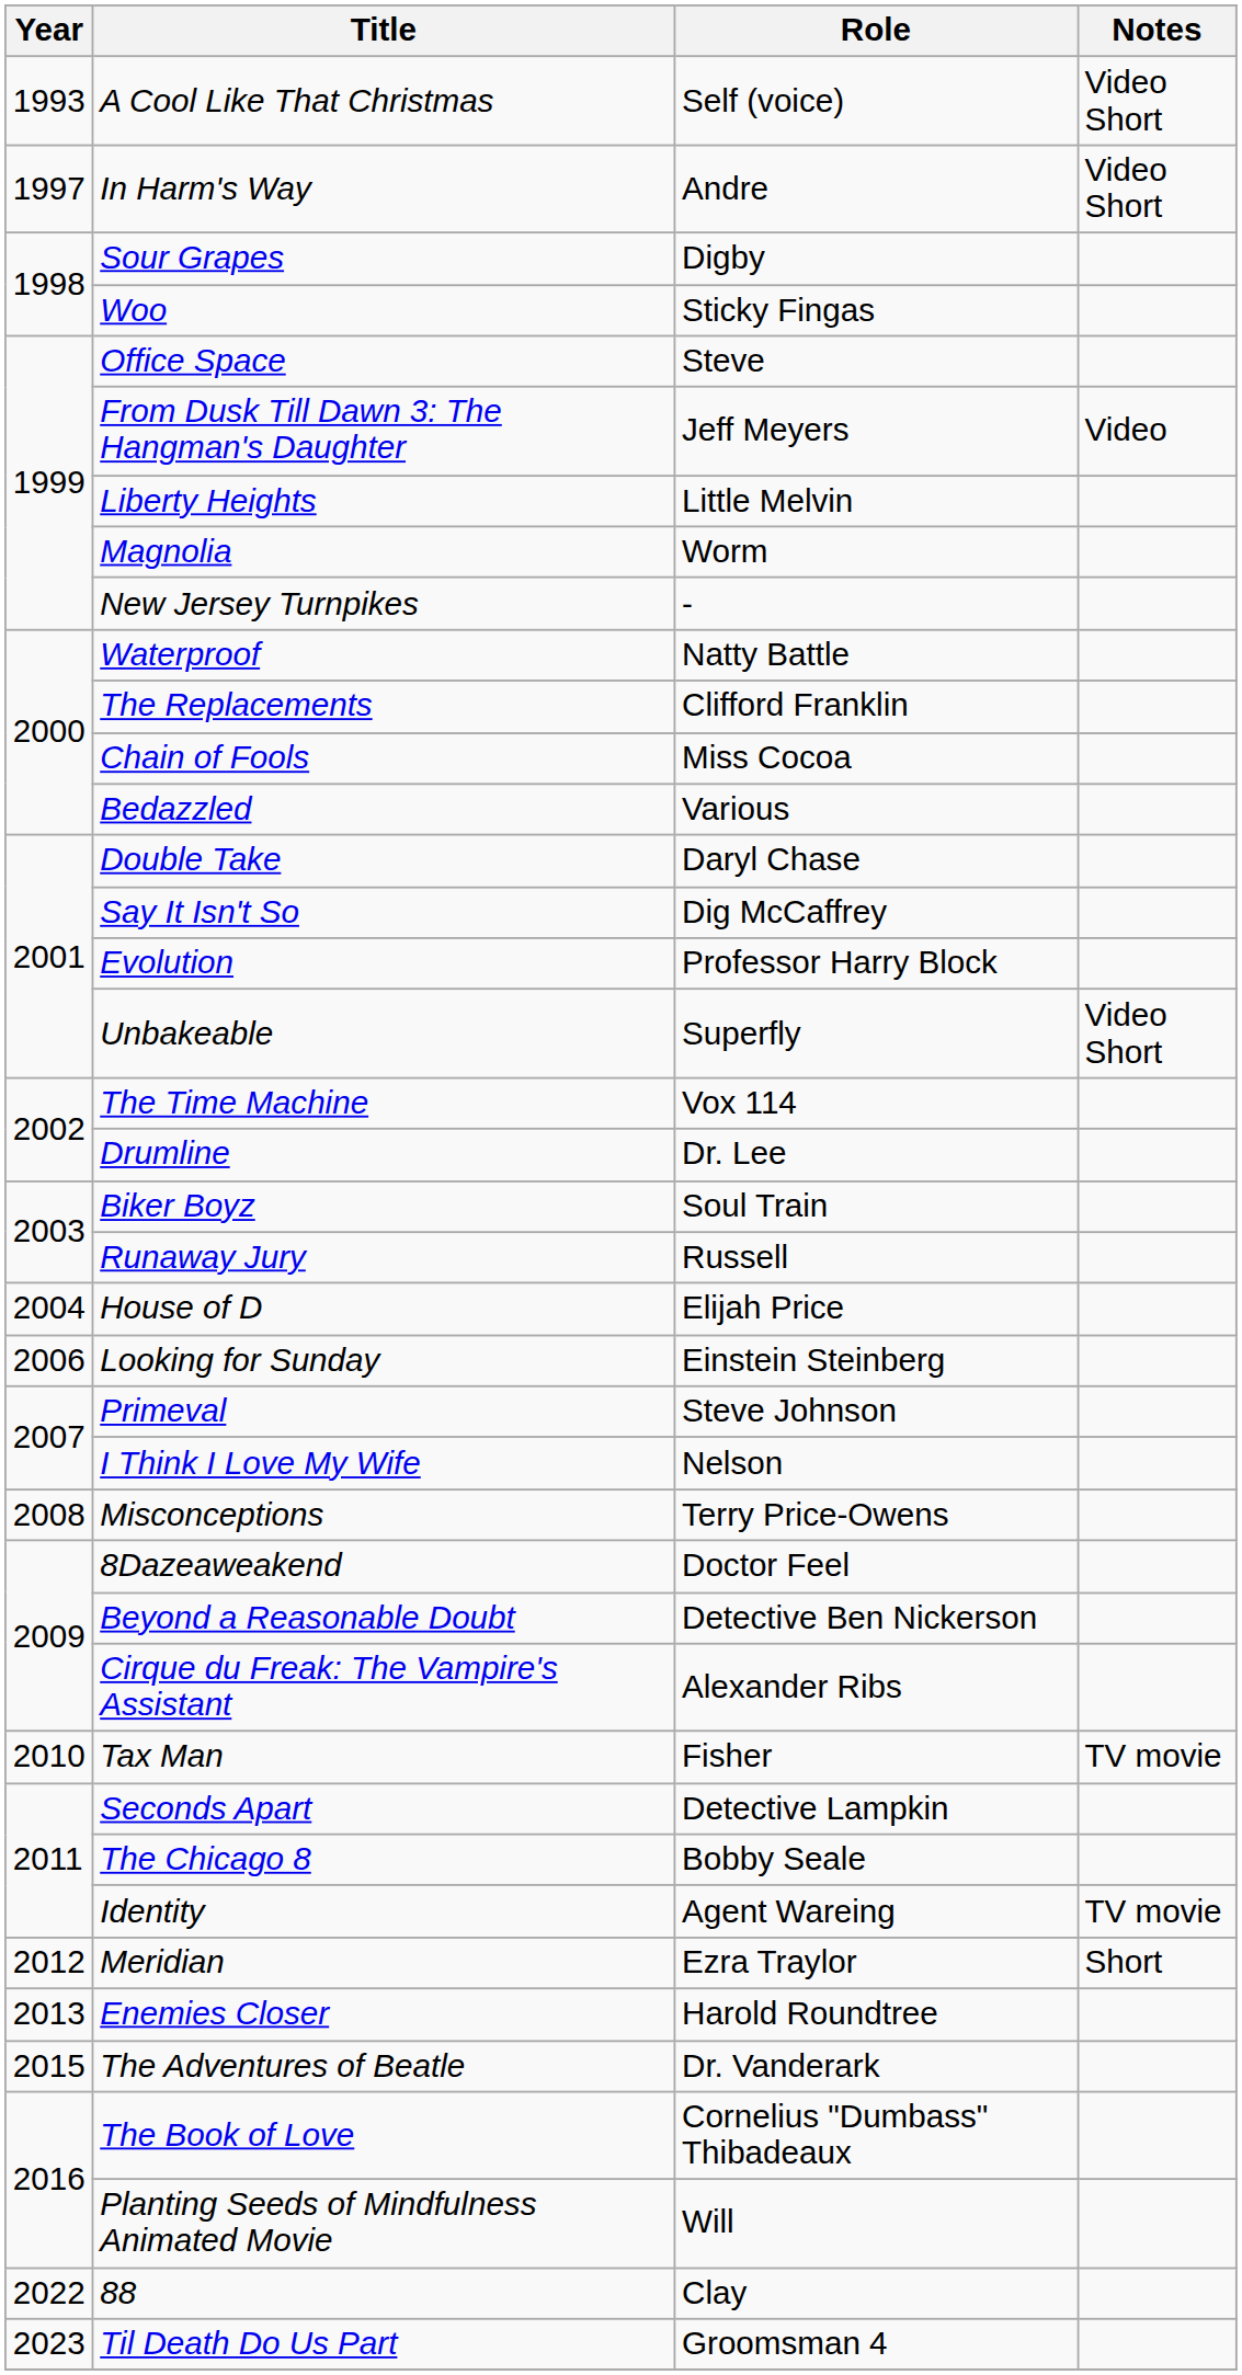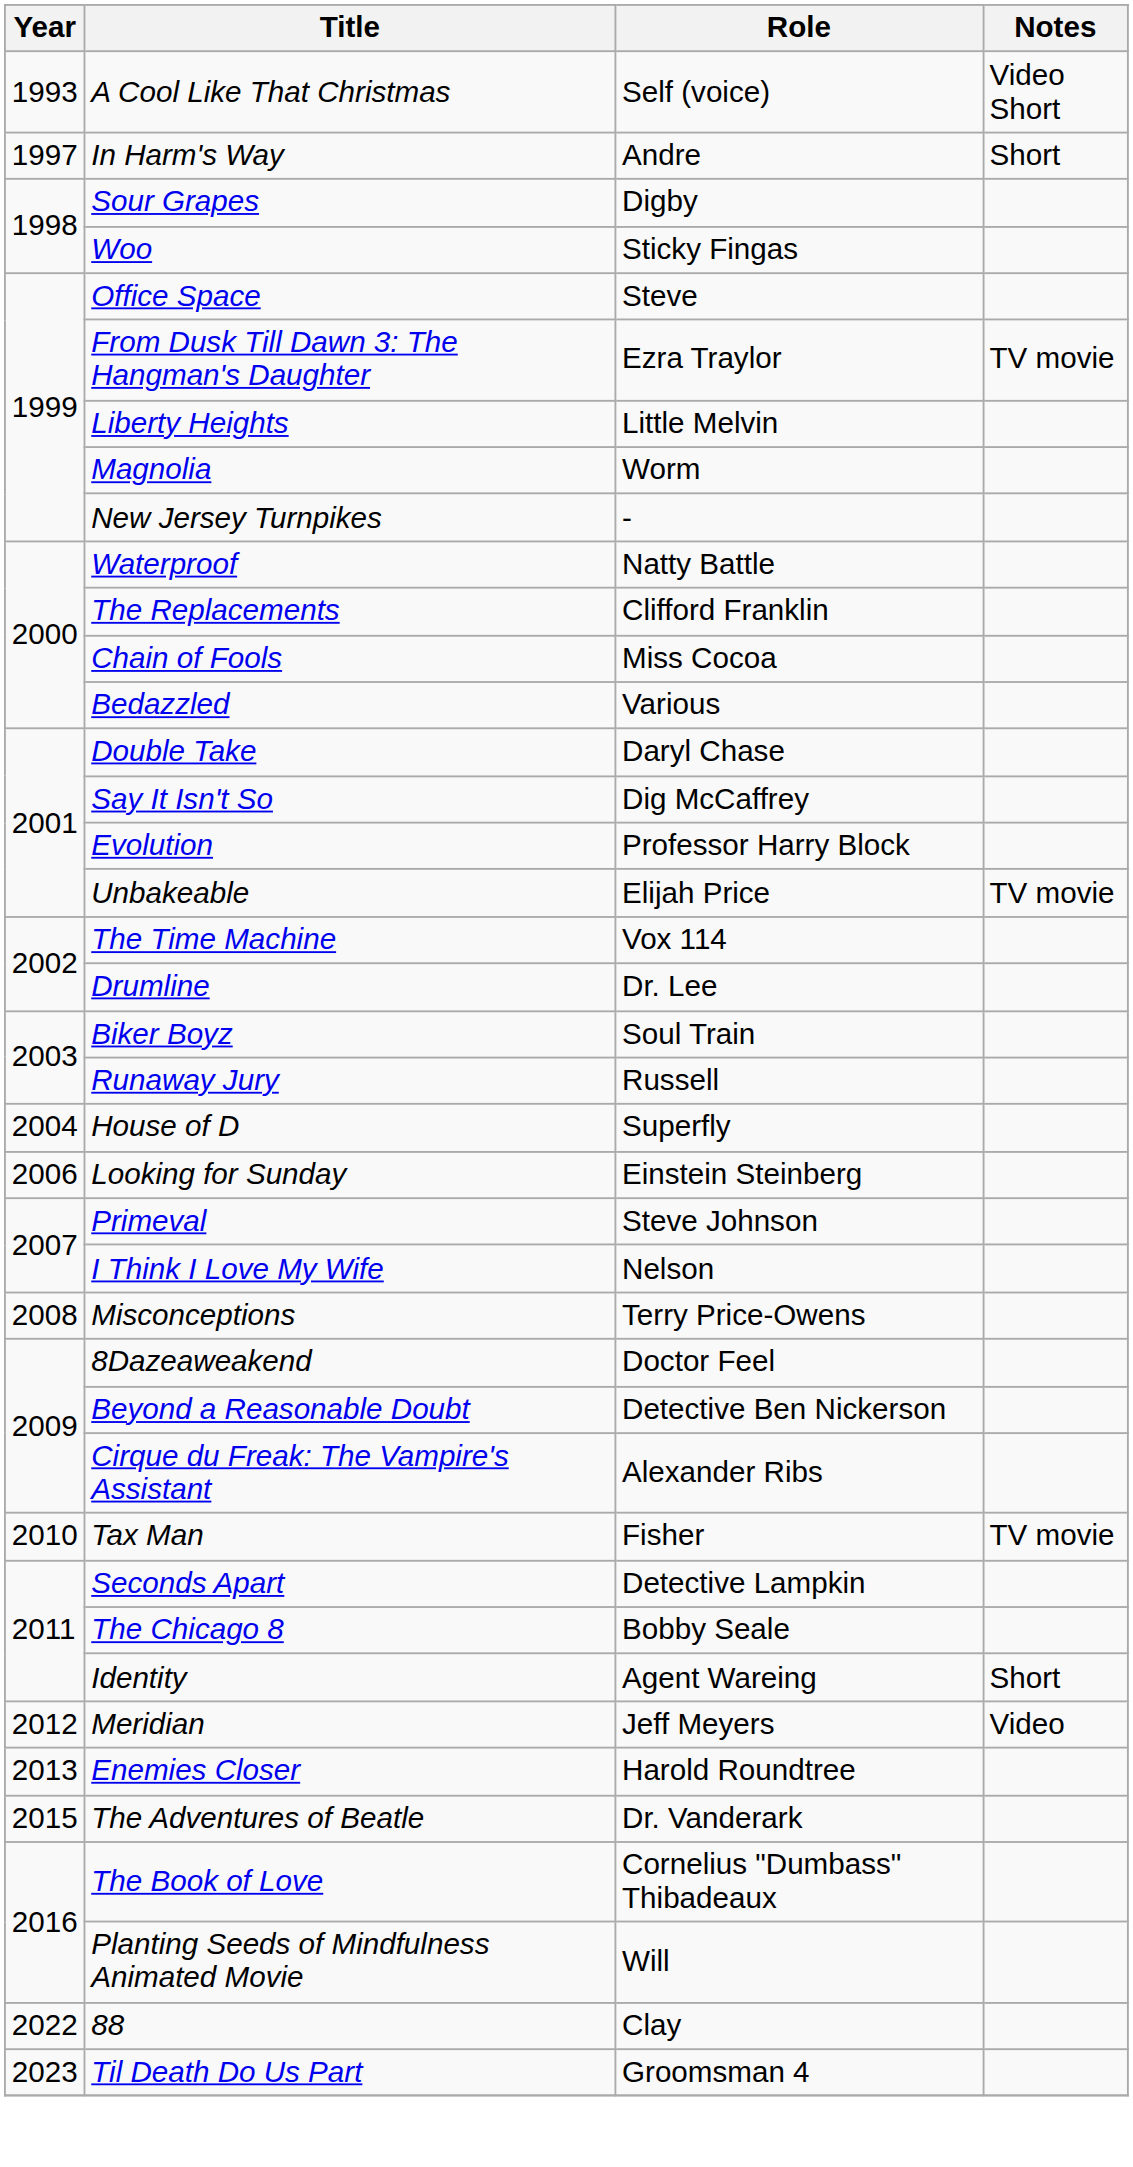In Harm's Way | Notes: Video Short -> Short
From Dusk Till Dawn 3: The Hangman's Daughter | Role: Jeff Meyers -> Ezra Traylor
From Dusk Till Dawn 3: The Hangman's Daughter | Notes: Video -> TV movie
Unbakeable | Role: Superfly -> Elijah Price
Unbakeable | Notes: Video Short -> TV movie
House of D | Role: Elijah Price -> Superfly
Identity | Notes: TV movie -> Short
Meridian | Role: Ezra Traylor -> Jeff Meyers
Meridian | Notes: Short -> Video
